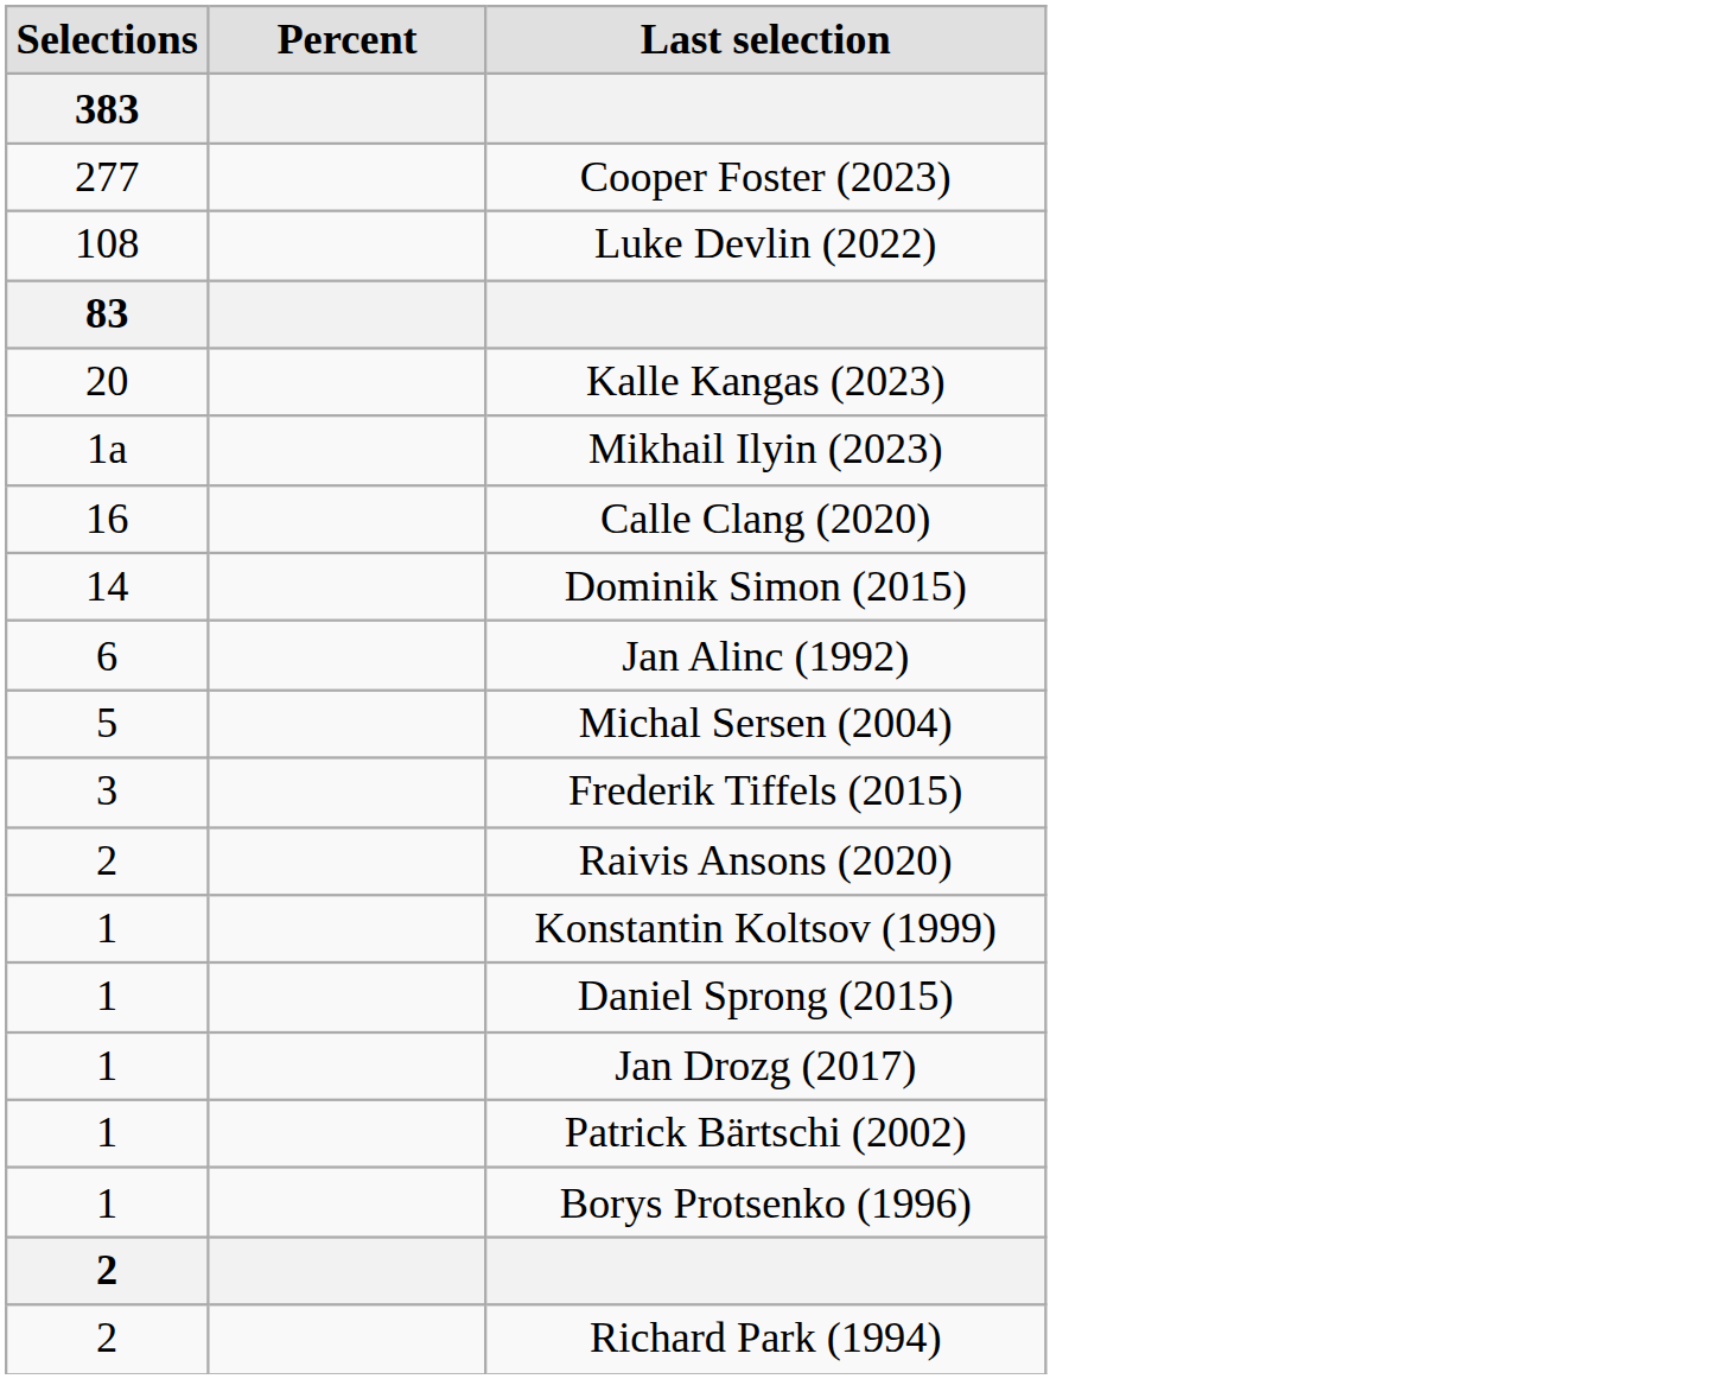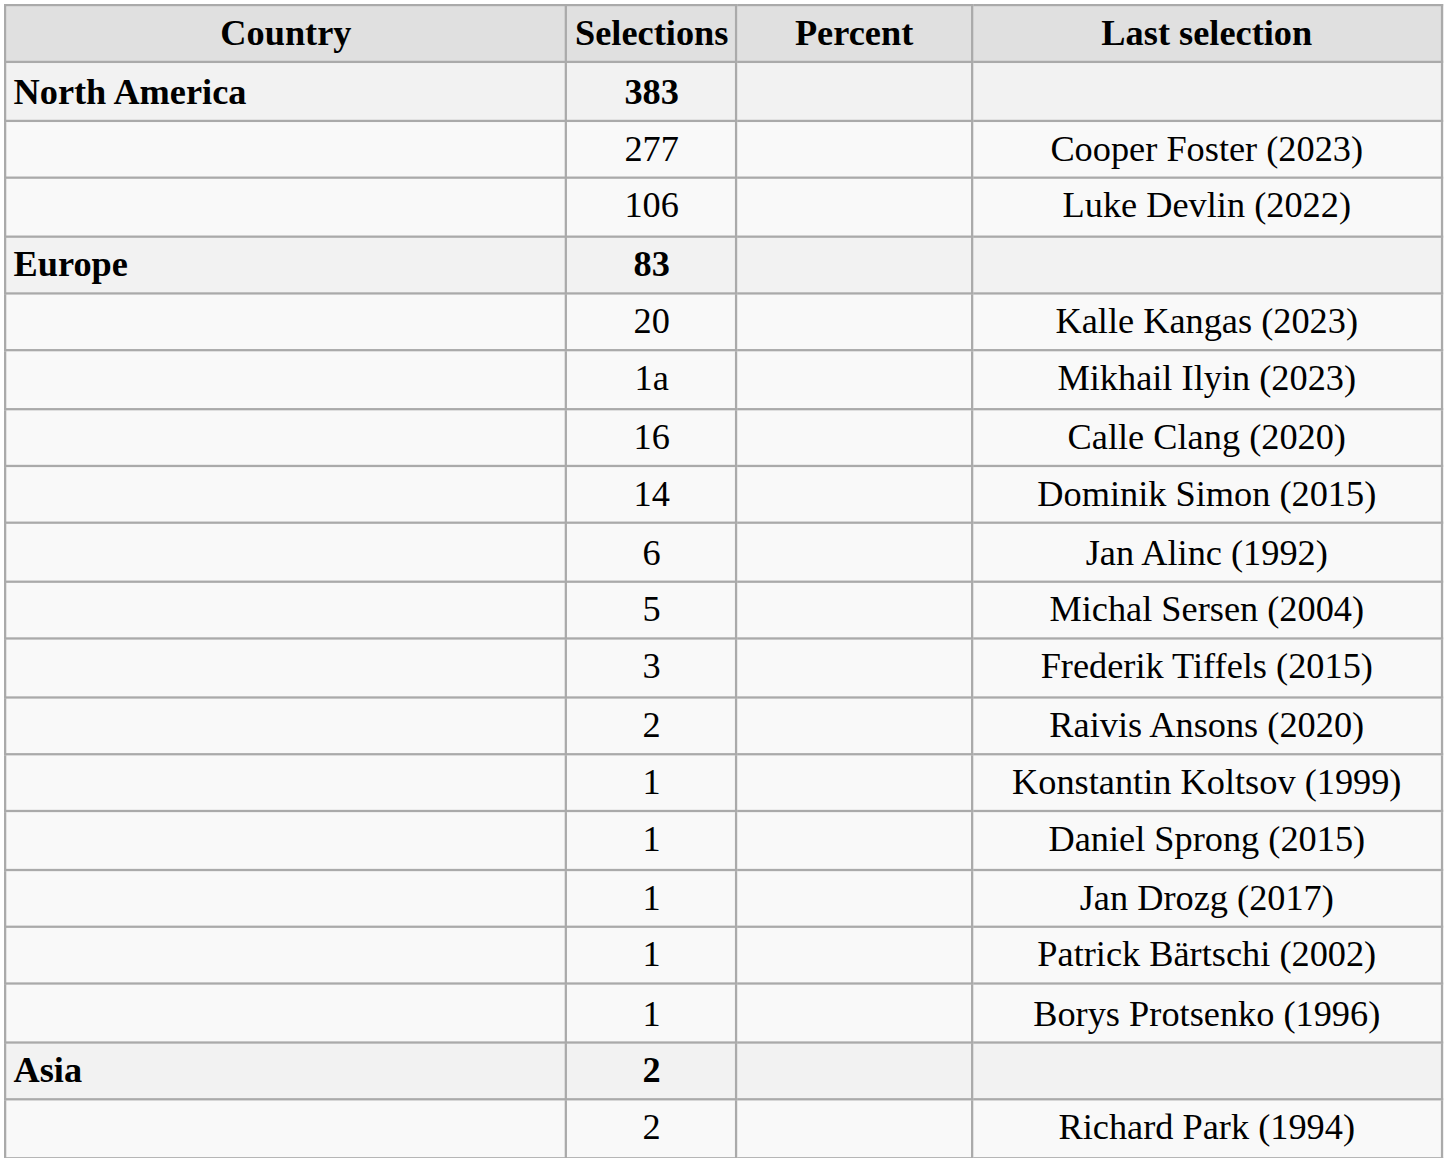+ column: Country | North America | Europe | Asia
Luke Devlin (2022) | Selections / 383: 108 -> 106
